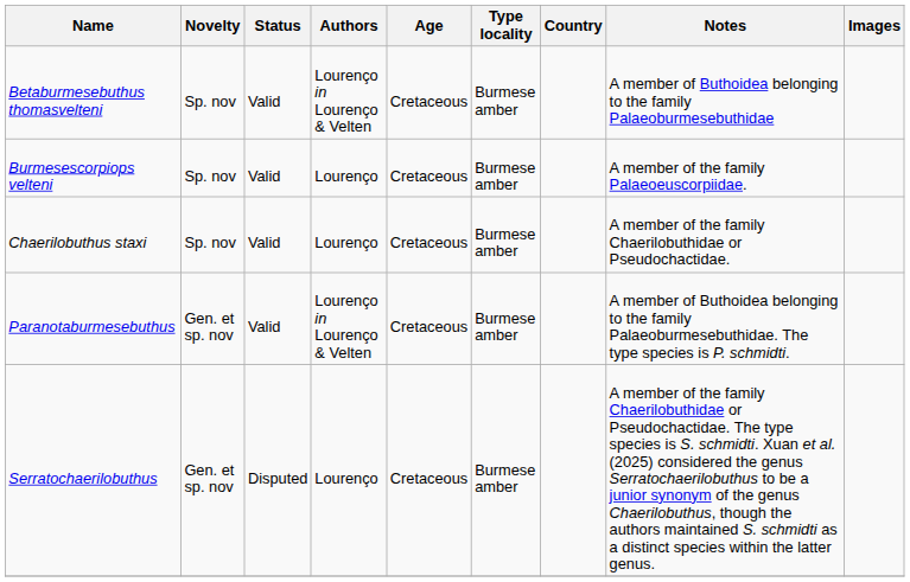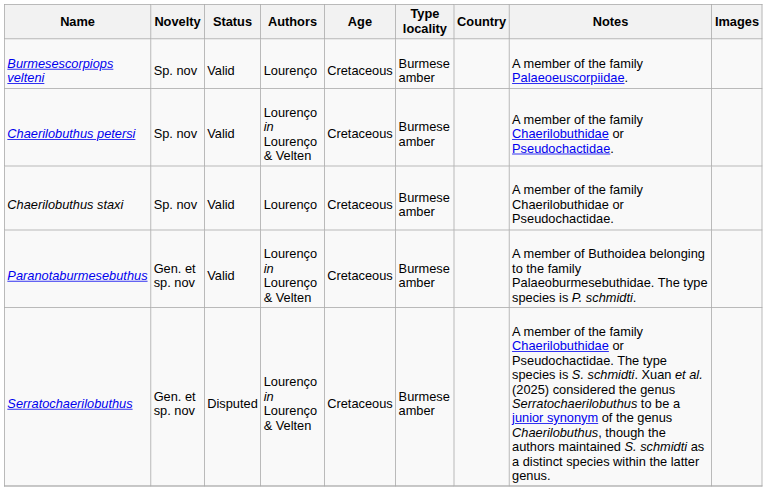- row: Betaburmesebuthus thomasvelteni | Sp. nov | Valid | Lourenço in Lourenço & Velten | Cretaceous | Burmese amber | A member of Buthoidea belonging to the family Palaeoburmesebuthidae
+ row: Chaerilobuthus petersi | Sp. nov | Valid | Lourenço in Lourenço & Velten | Cretaceous | Burmese amber | A member of the family Chaerilobuthidae or Pseudochactidae.
Serratochaerilobuthus | Authors: Lourenço -> Lourenço in Lourenço & Velten
